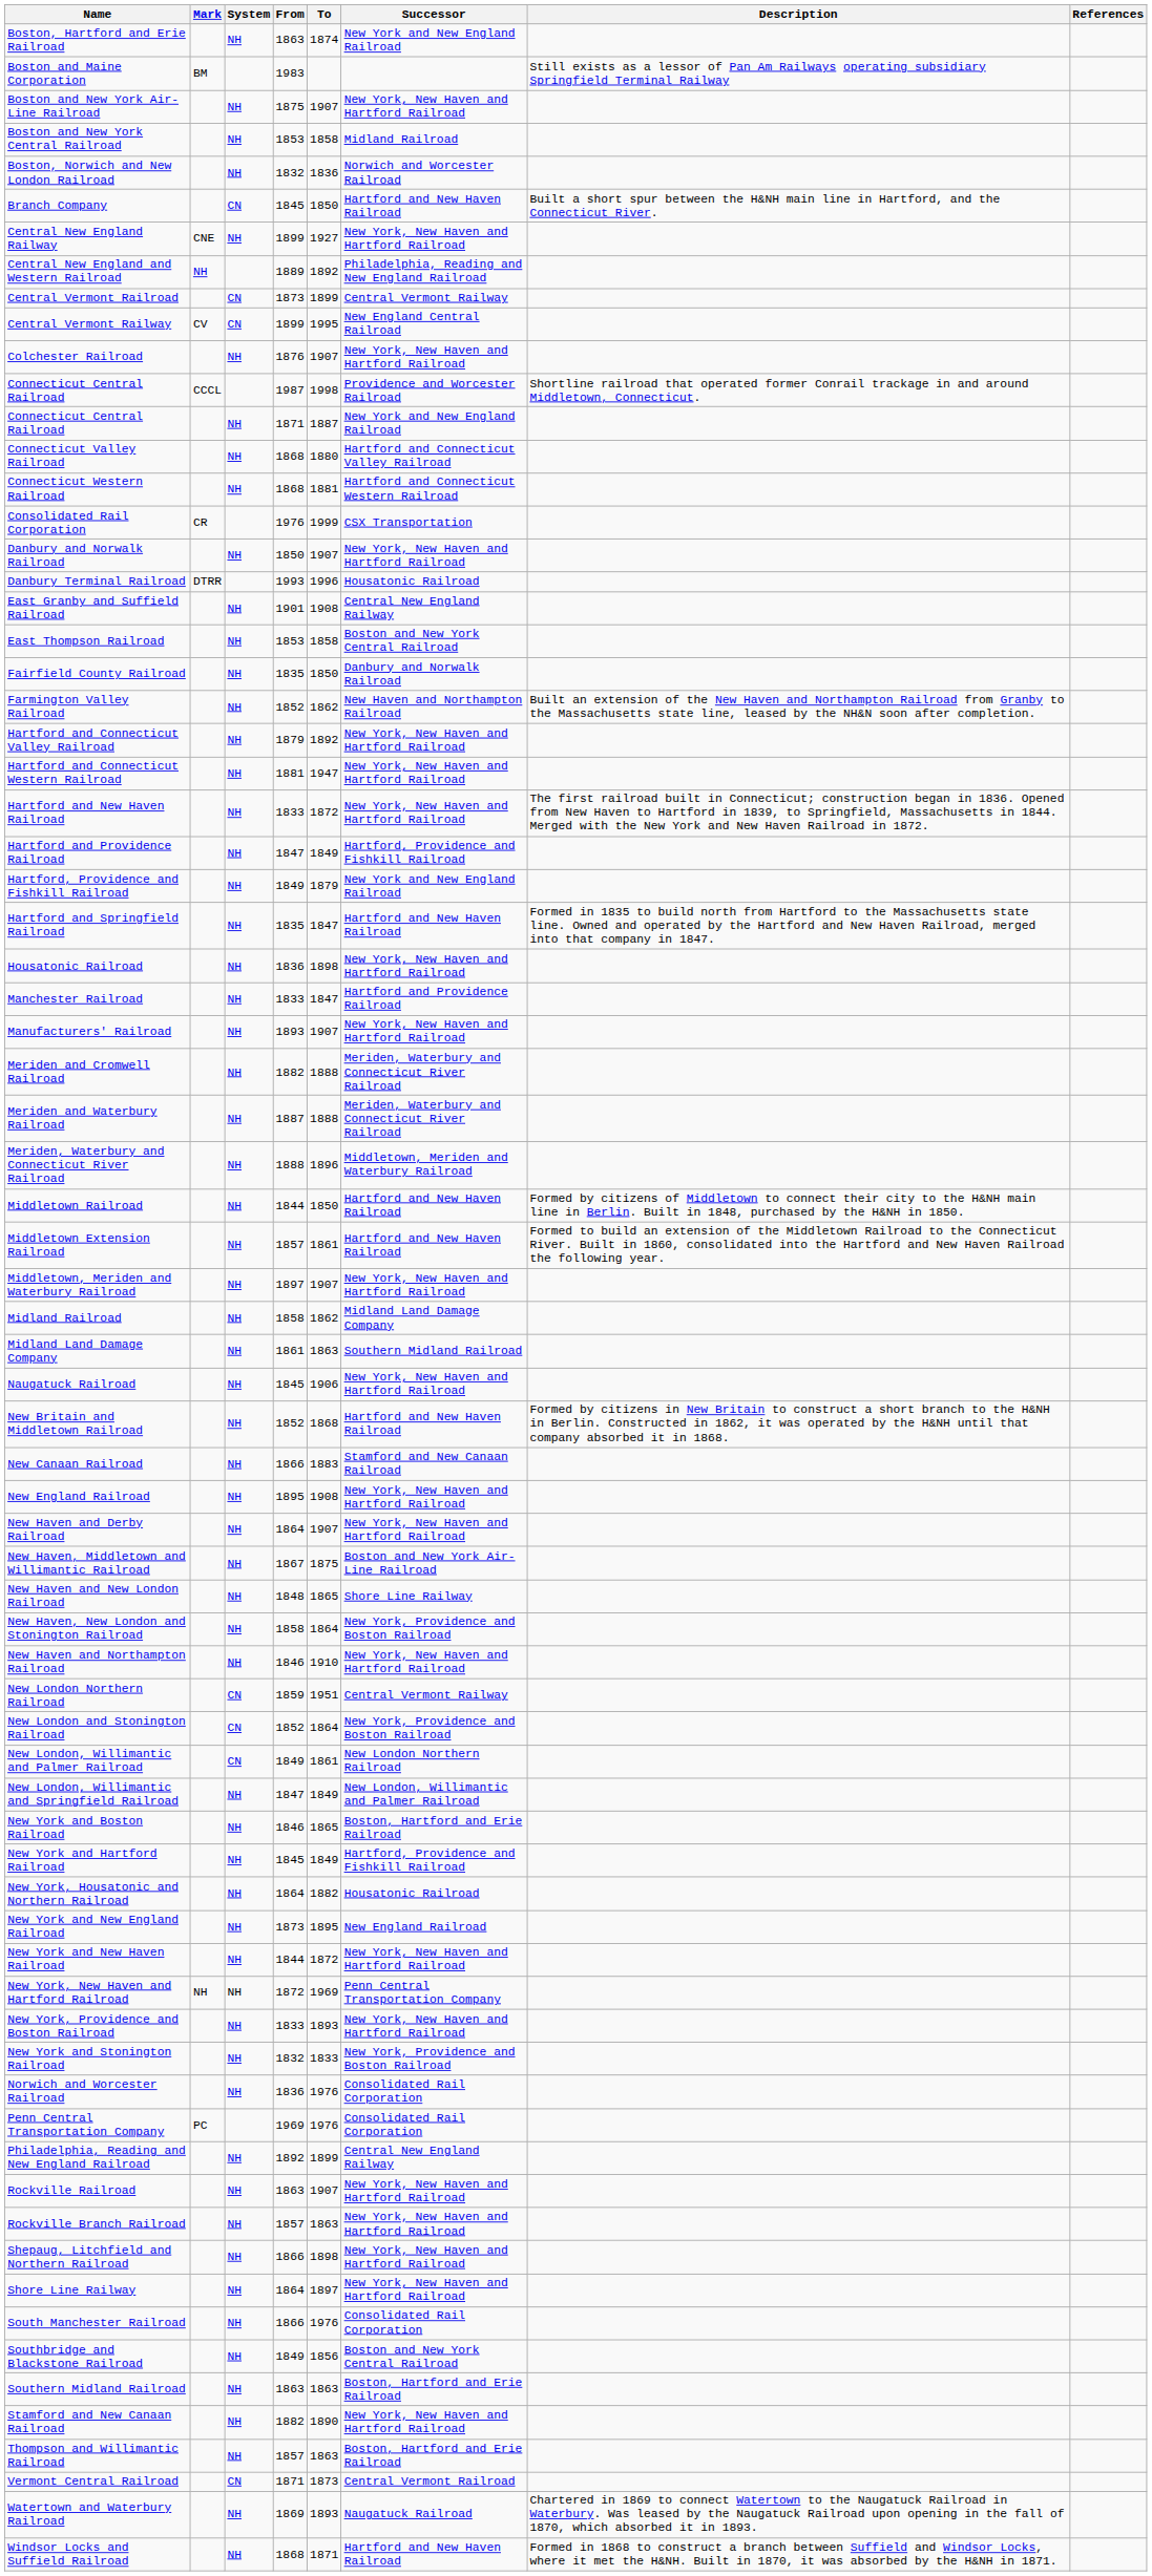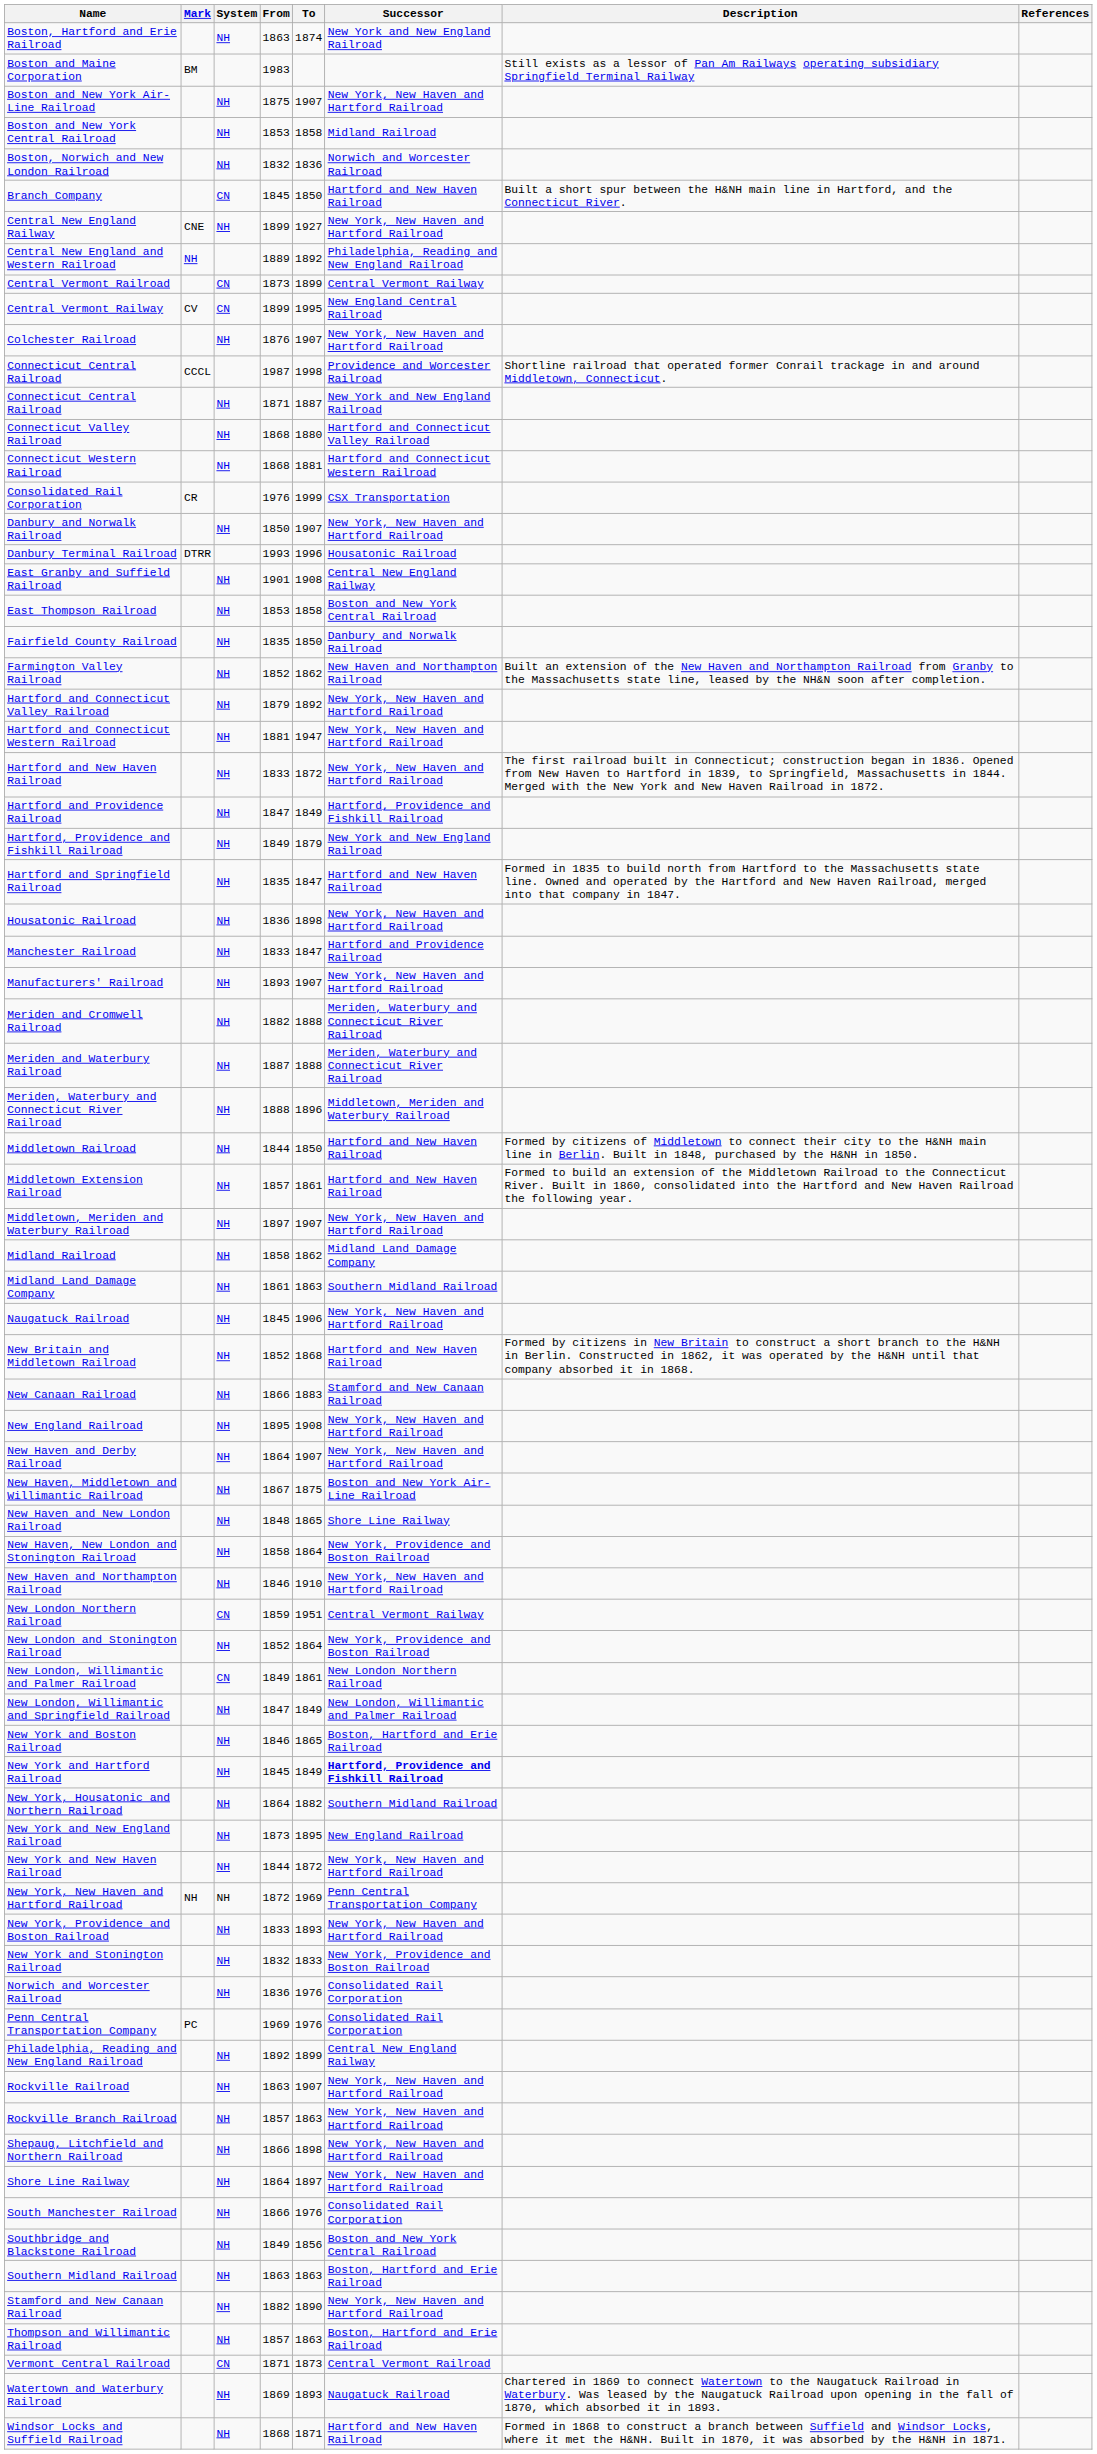New London and Stonington Railroad | System: CN -> NH
New York and Hartford Railroad | Successor: normal -> bold
New York, Housatonic and Northern Railroad | Successor: Housatonic Railroad -> Southern Midland Railroad
